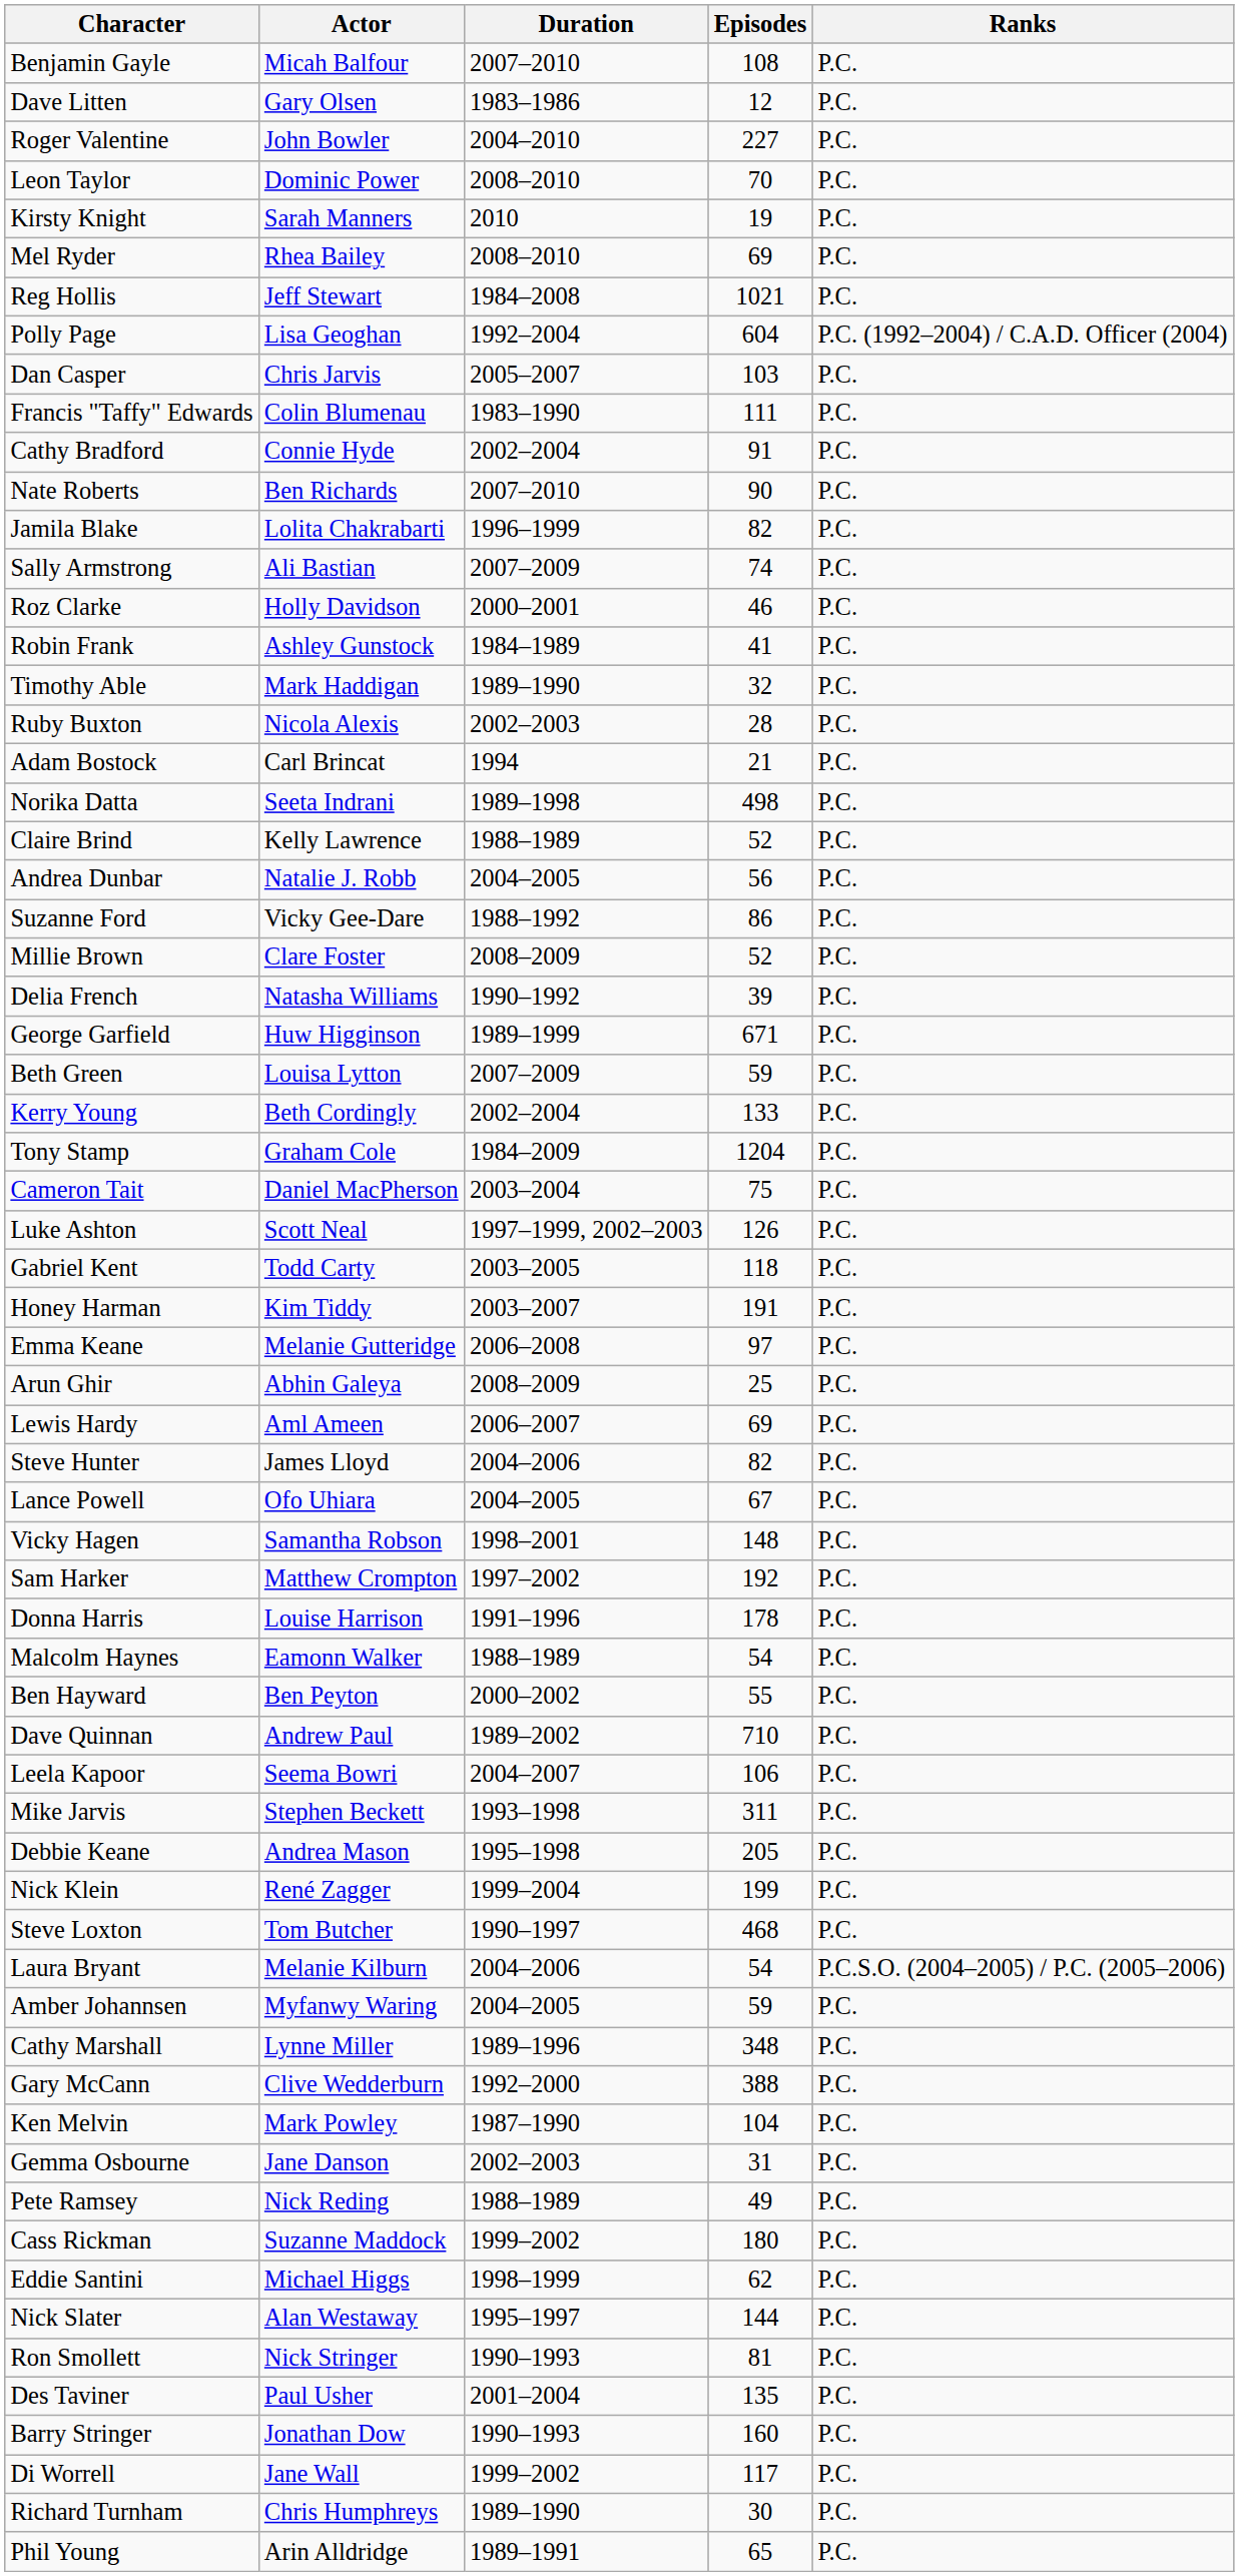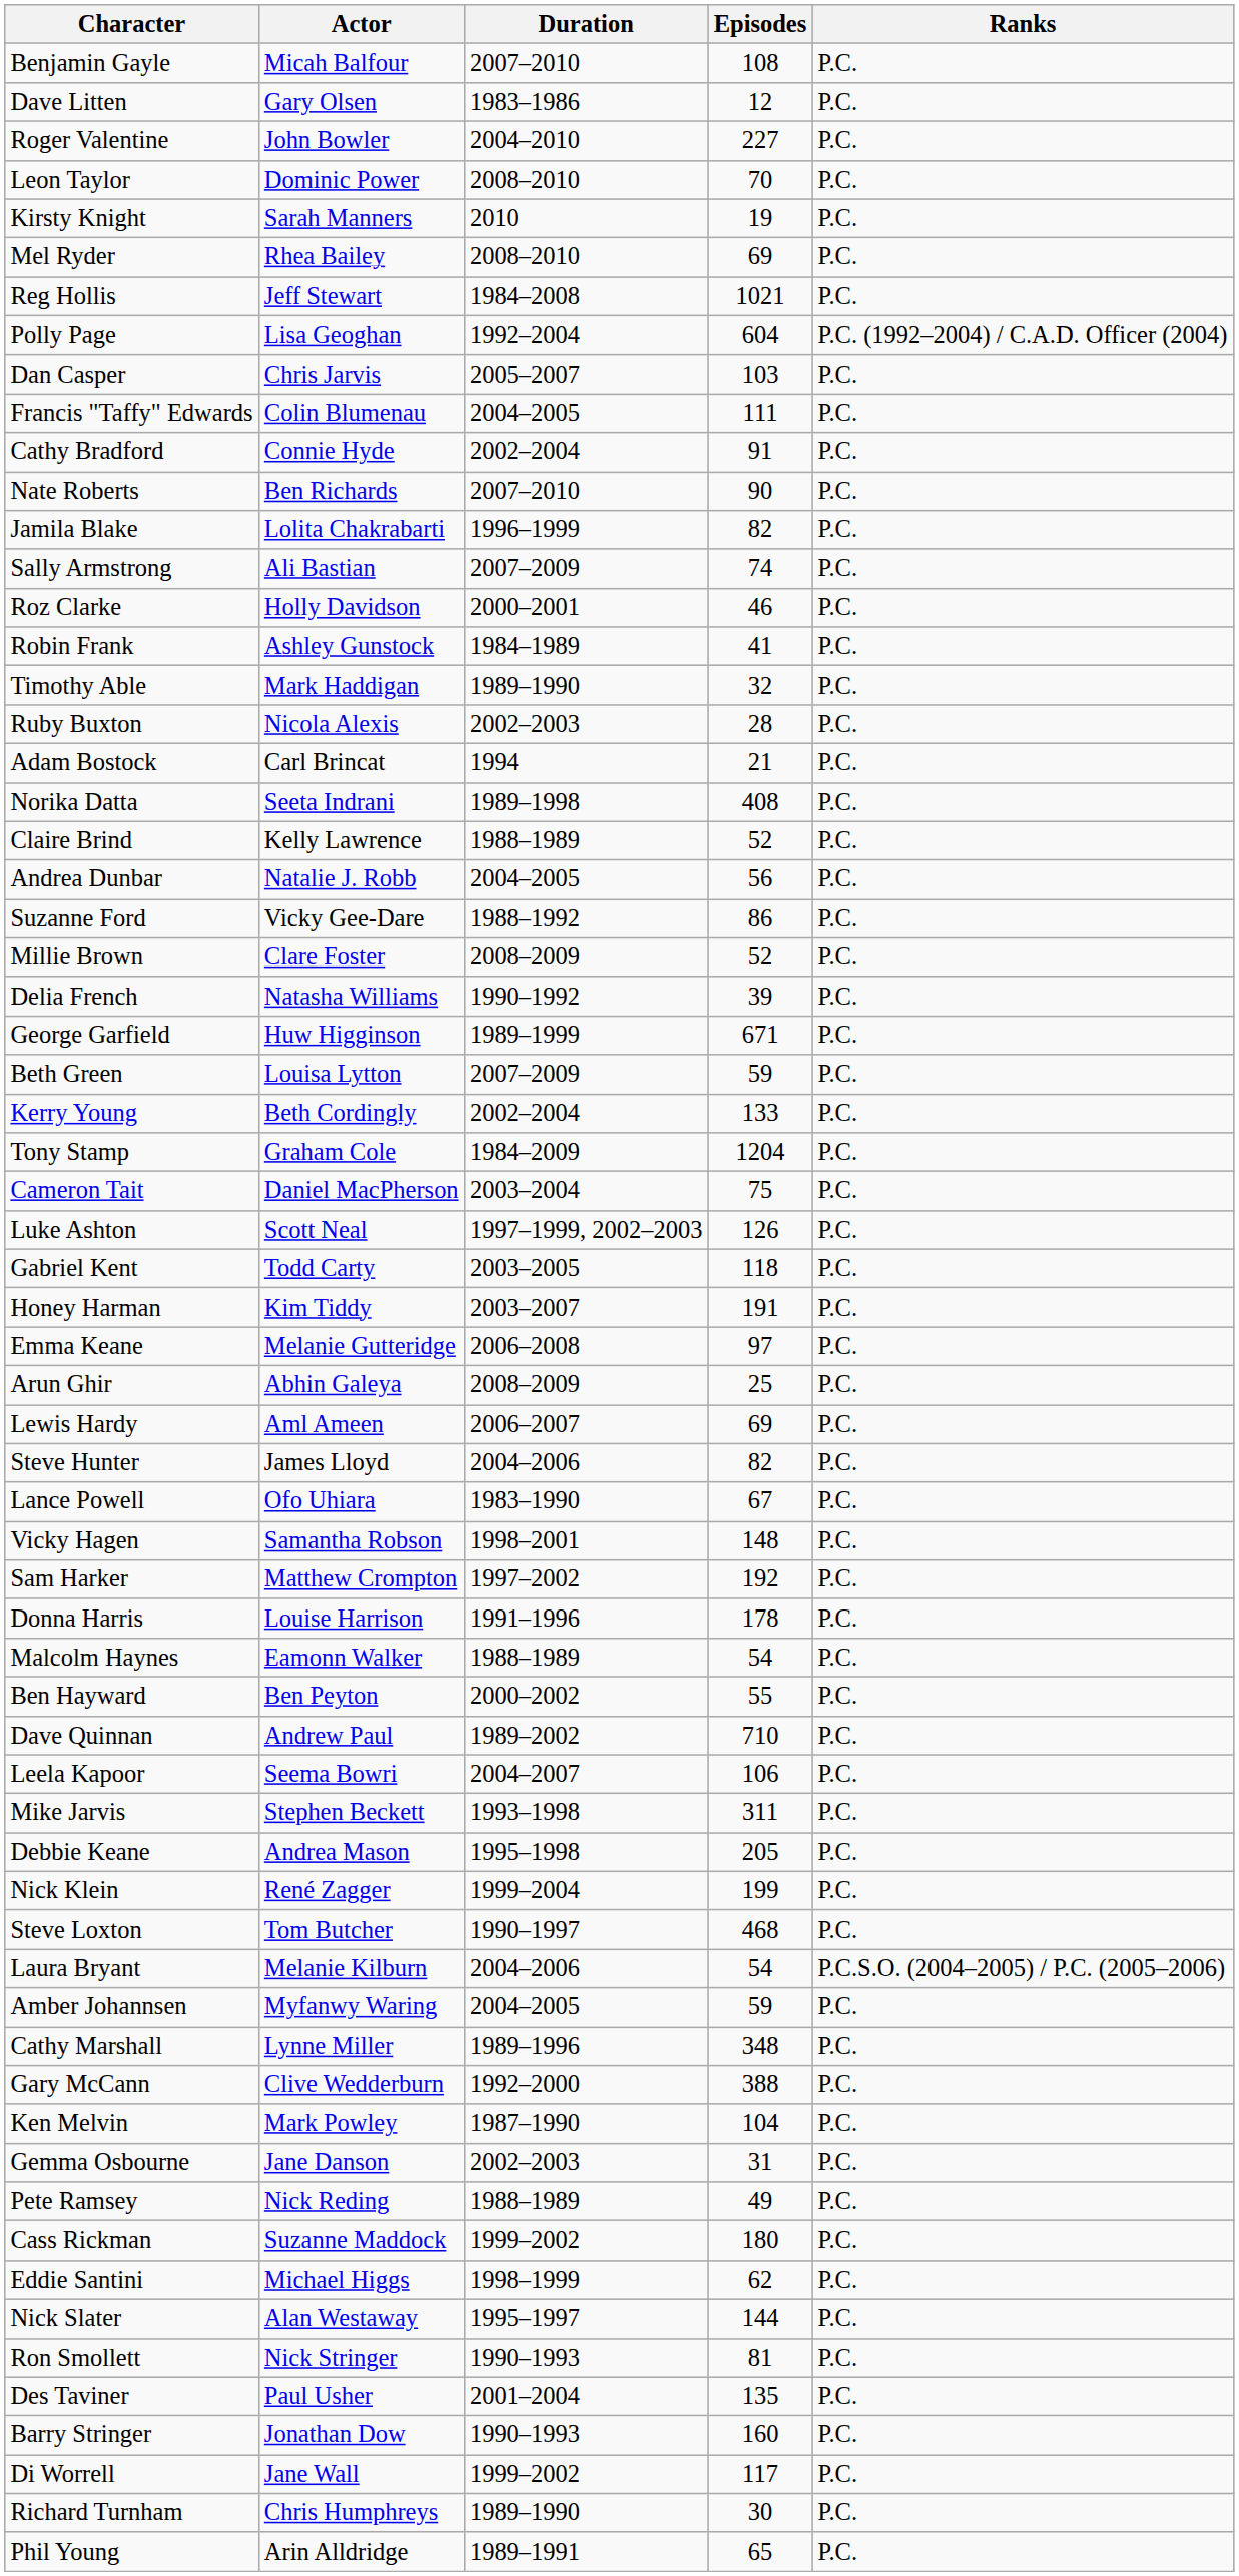Francis "Taffy" Edwards | Duration: 1983–1990 -> 2004–2005
Norika Datta | Episodes: 498 -> 408
Lance Powell | Duration: 2004–2005 -> 1983–1990
